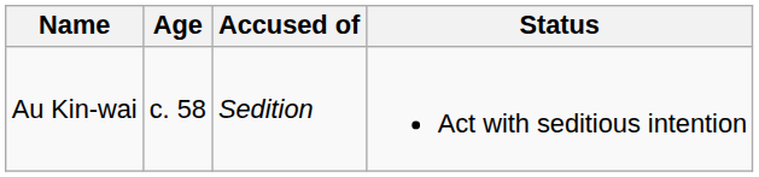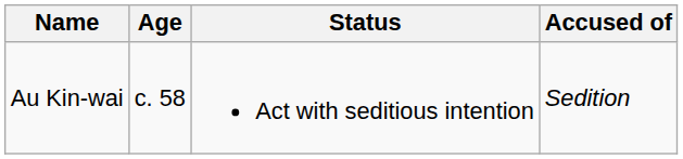columns swapped: Accused of <-> Status
